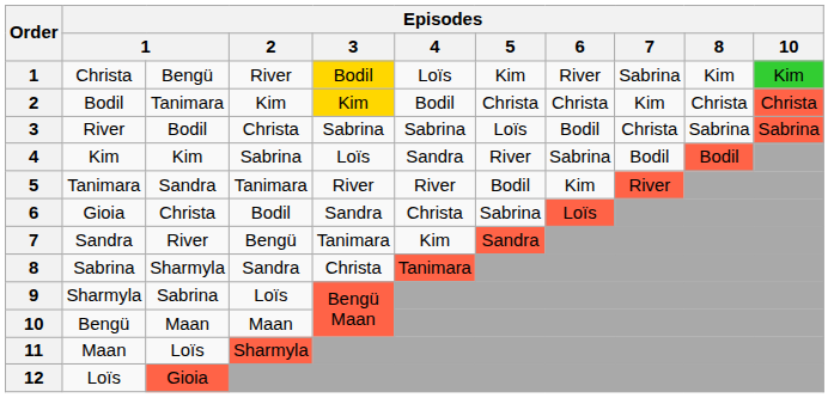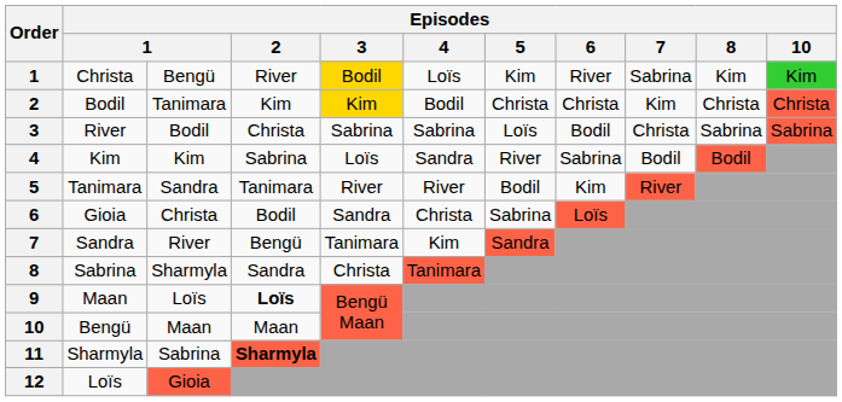9 | column 2: Sharmyla -> Maan
9 | column 3: Sabrina -> Loïs
9 | Episodes / 2: normal -> bold
11 | column 2: Maan -> Sharmyla
11 | column 3: Loïs -> Sabrina
11 | Episodes / 2: normal -> bold
